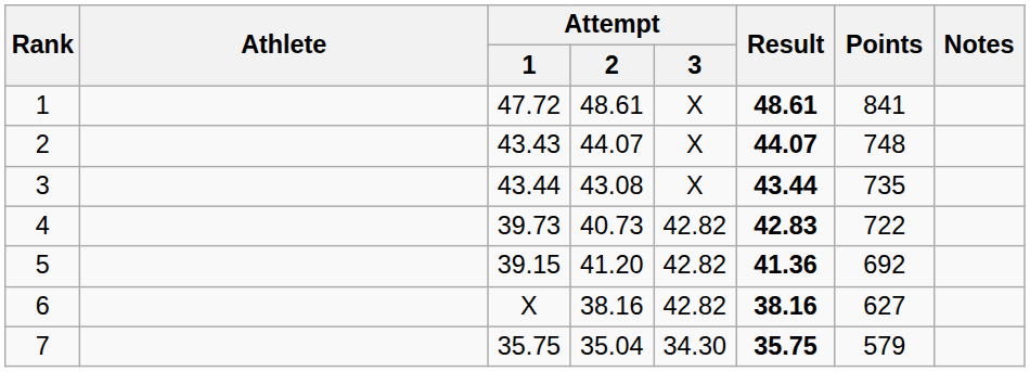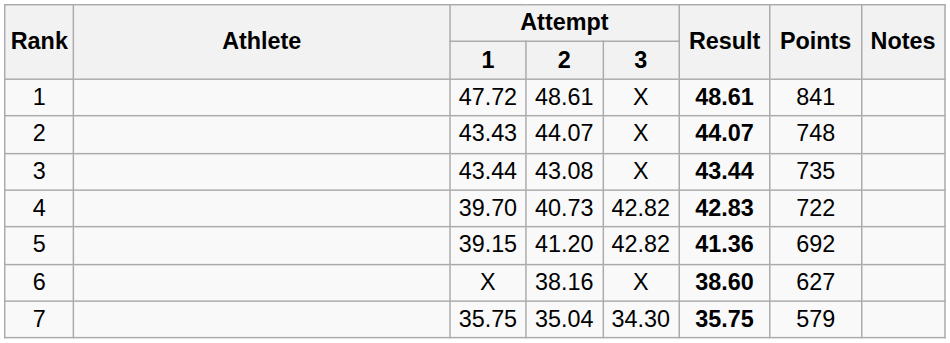4 | Attempt / 1: 39.73 -> 39.70
6 | Attempt / 3: 42.82 -> X
6 | Result: 38.16 -> 38.60
